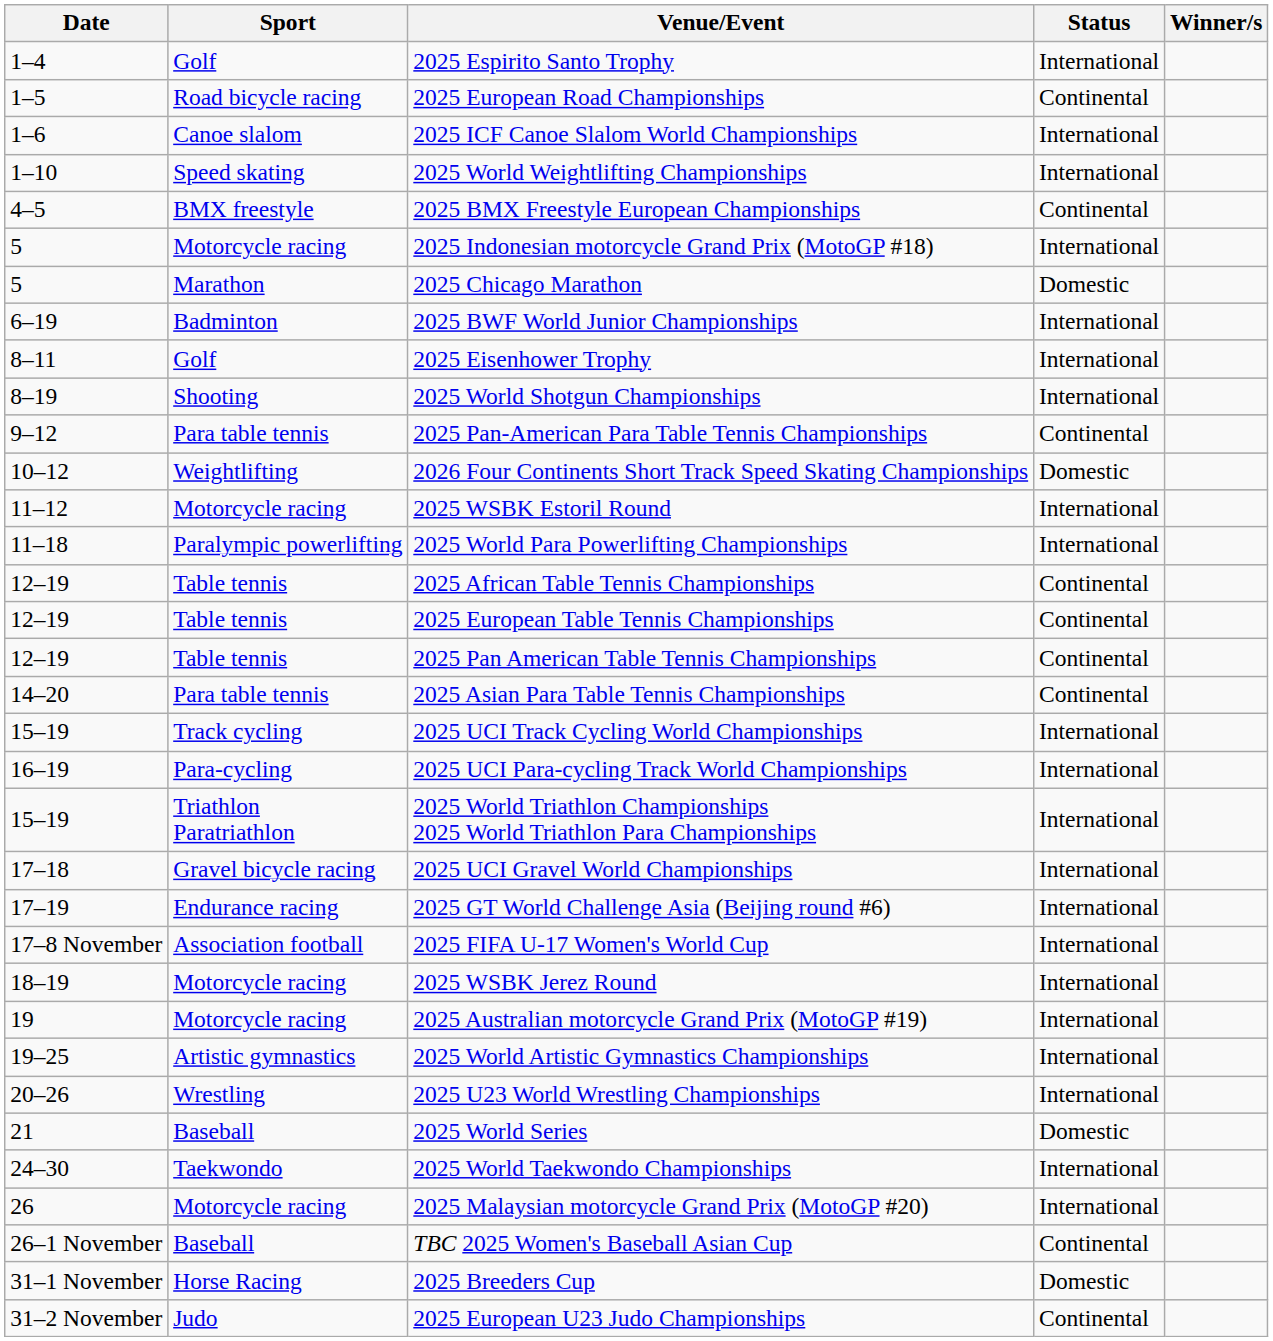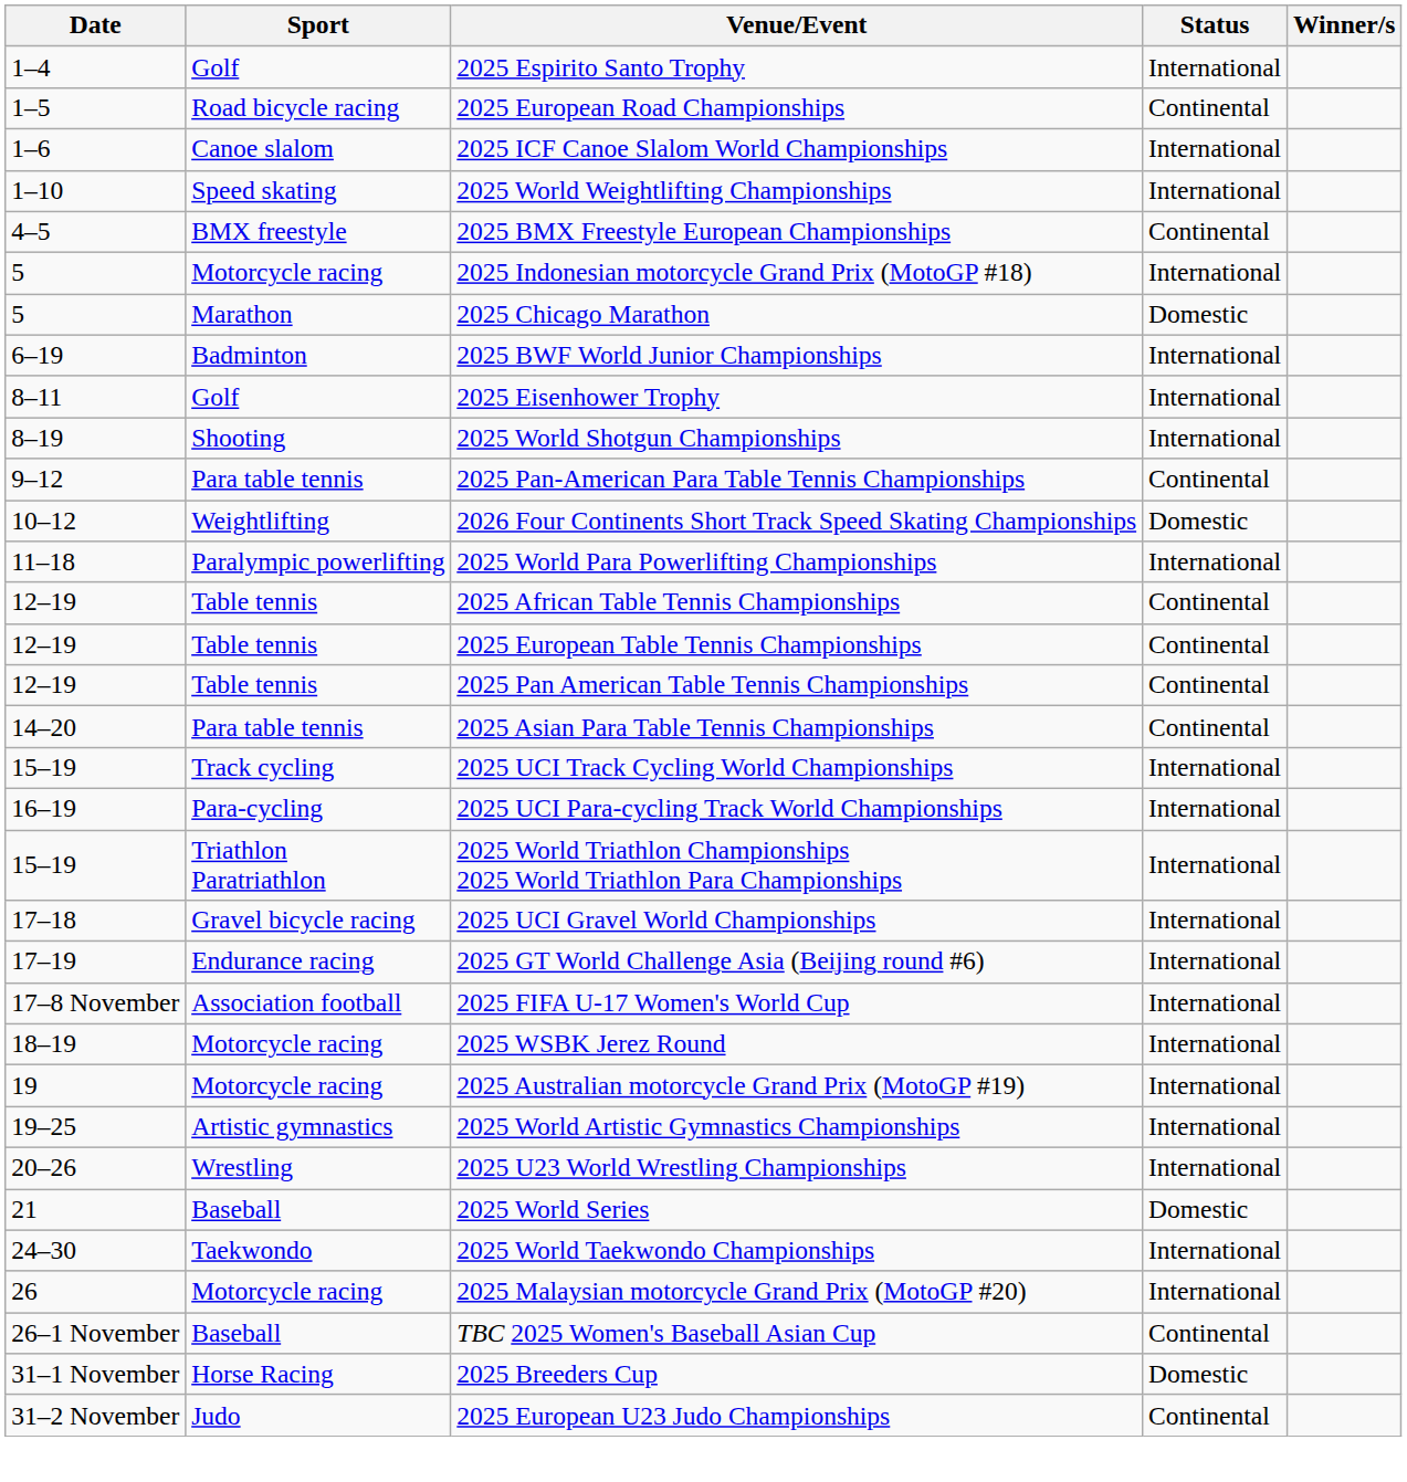- row: 11–12 | Motorcycle racing | 2025 WSBK Estoril Round | International
